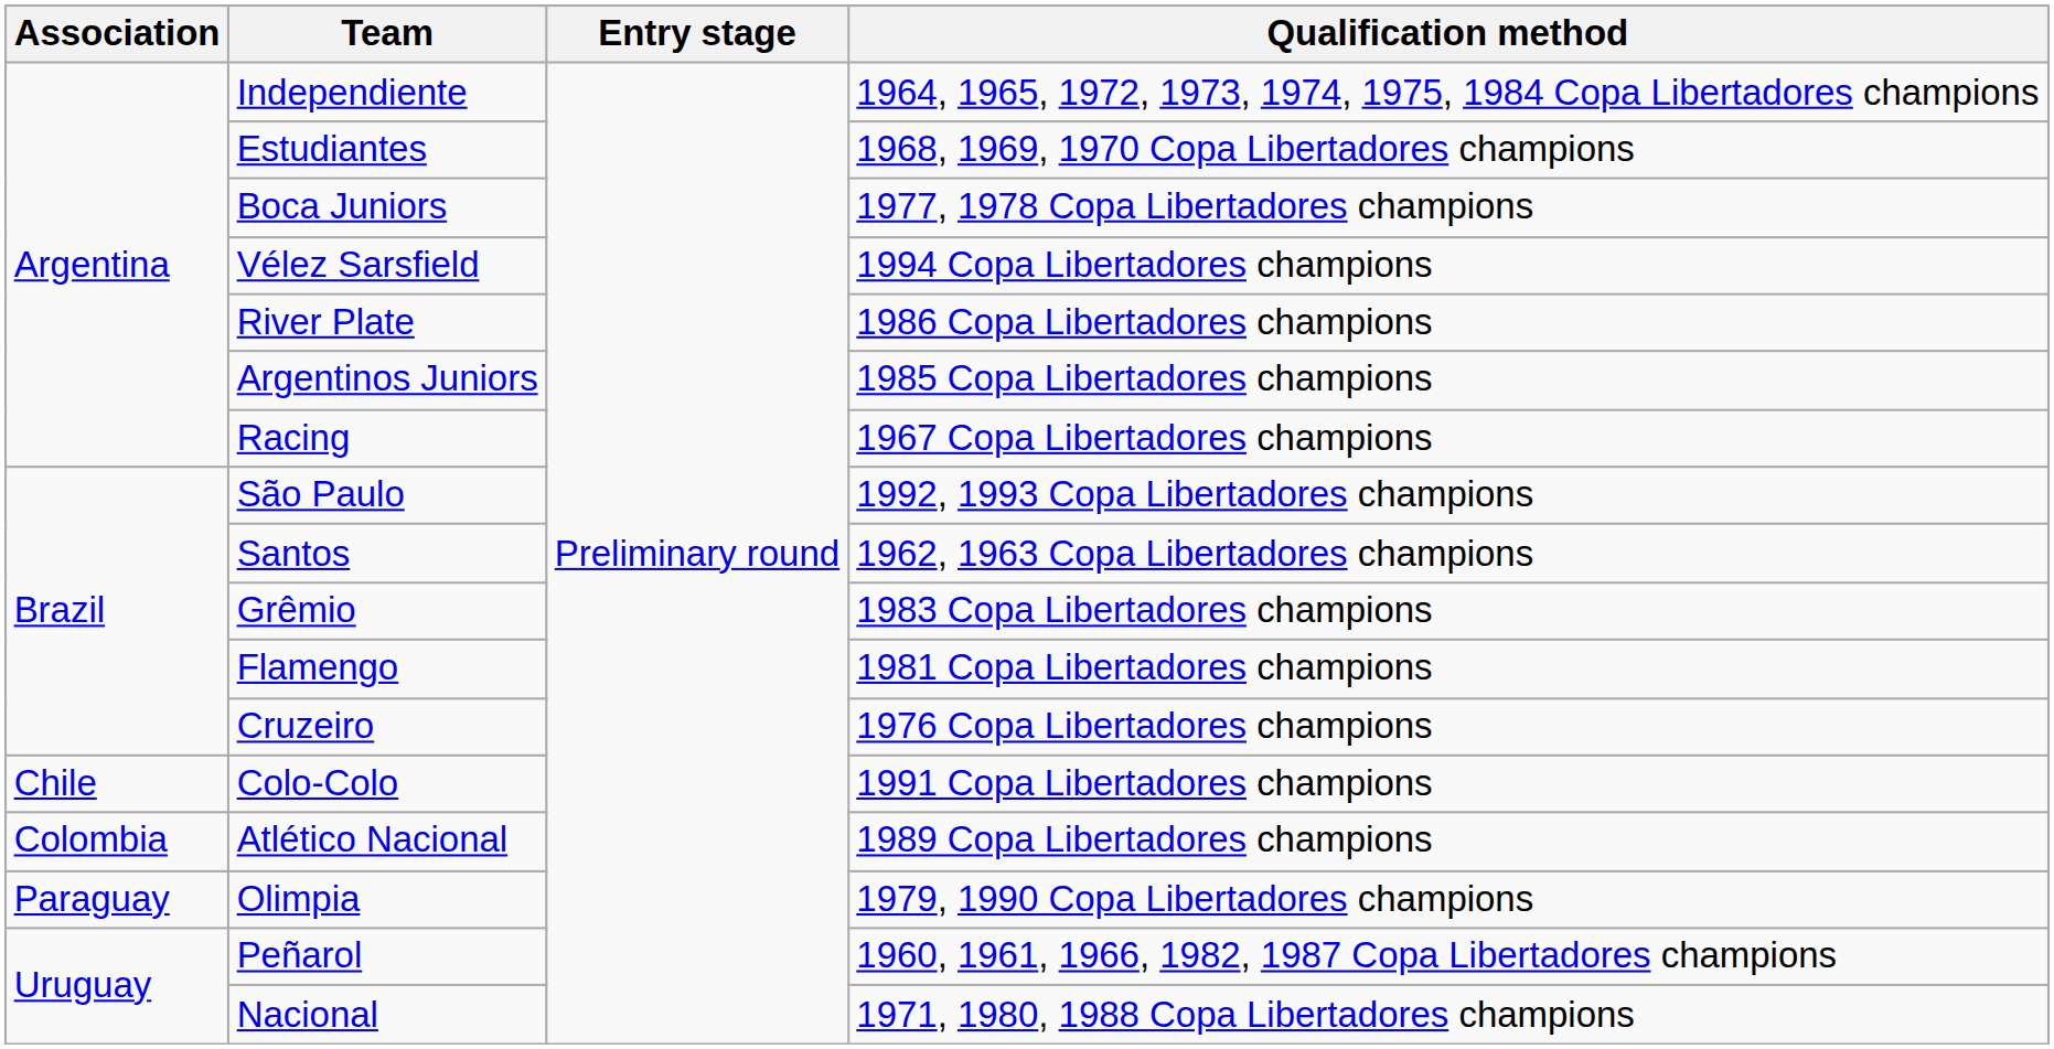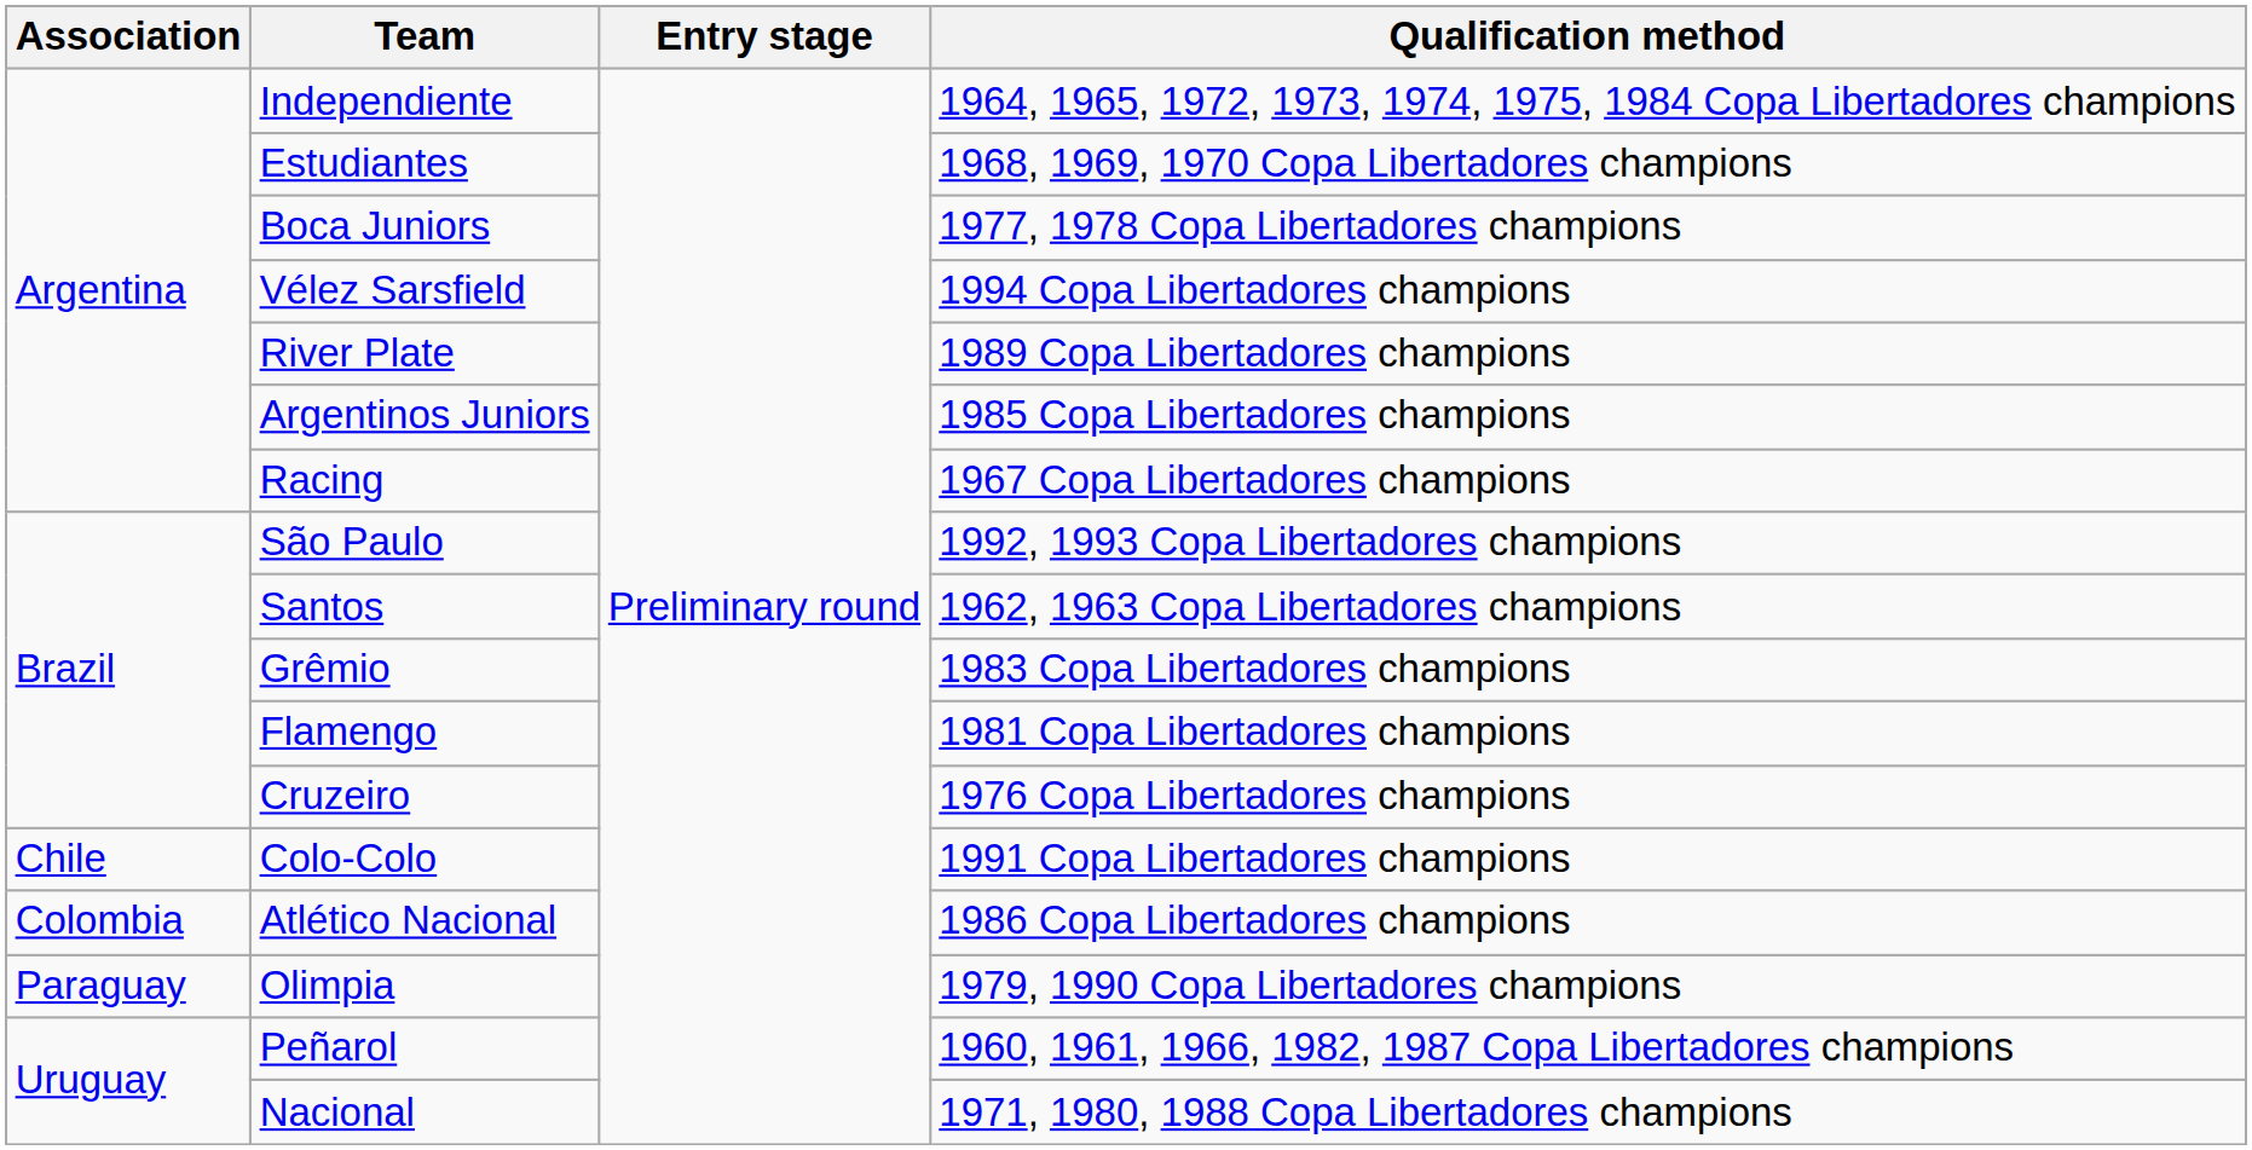River Plate | Qualification method: 1986 Copa Libertadores champions -> 1989 Copa Libertadores champions
Atlético Nacional | Qualification method: 1989 Copa Libertadores champions -> 1986 Copa Libertadores champions
